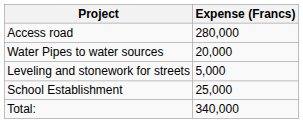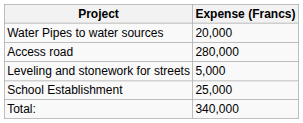rows swapped: Water Pipes to water sources <-> Access road
